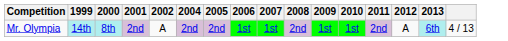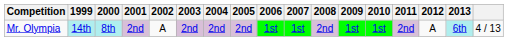+ column: 2003 | 2nd
